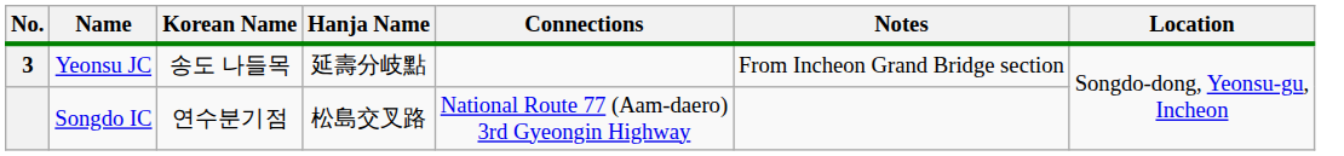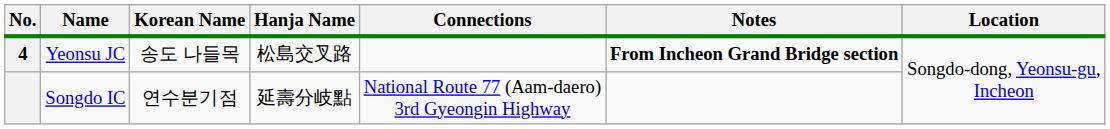Yeonsu JC | No.: 3 -> 4
Yeonsu JC | Hanja Name: 延壽分岐點 -> 松島交叉路
Yeonsu JC | Notes: normal -> bold
Songdo IC | Hanja Name: 松島交叉路 -> 延壽分岐點
